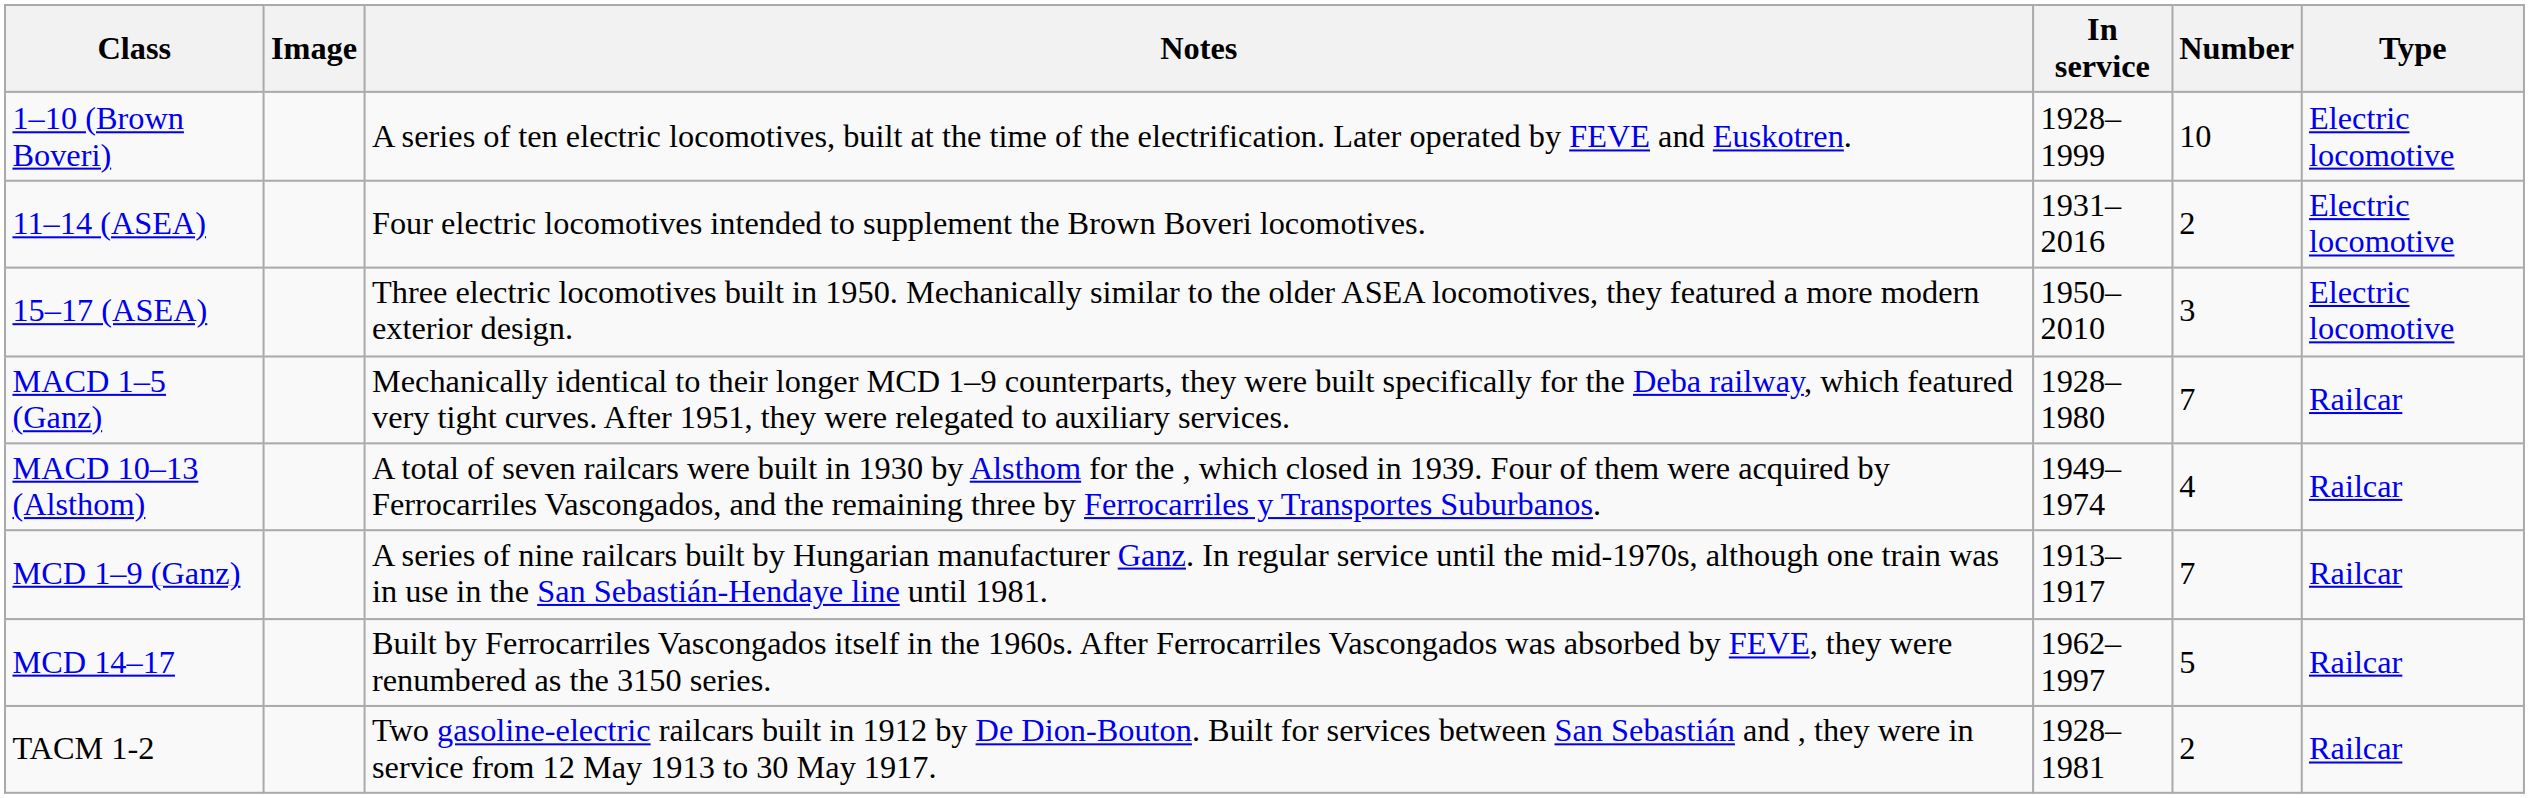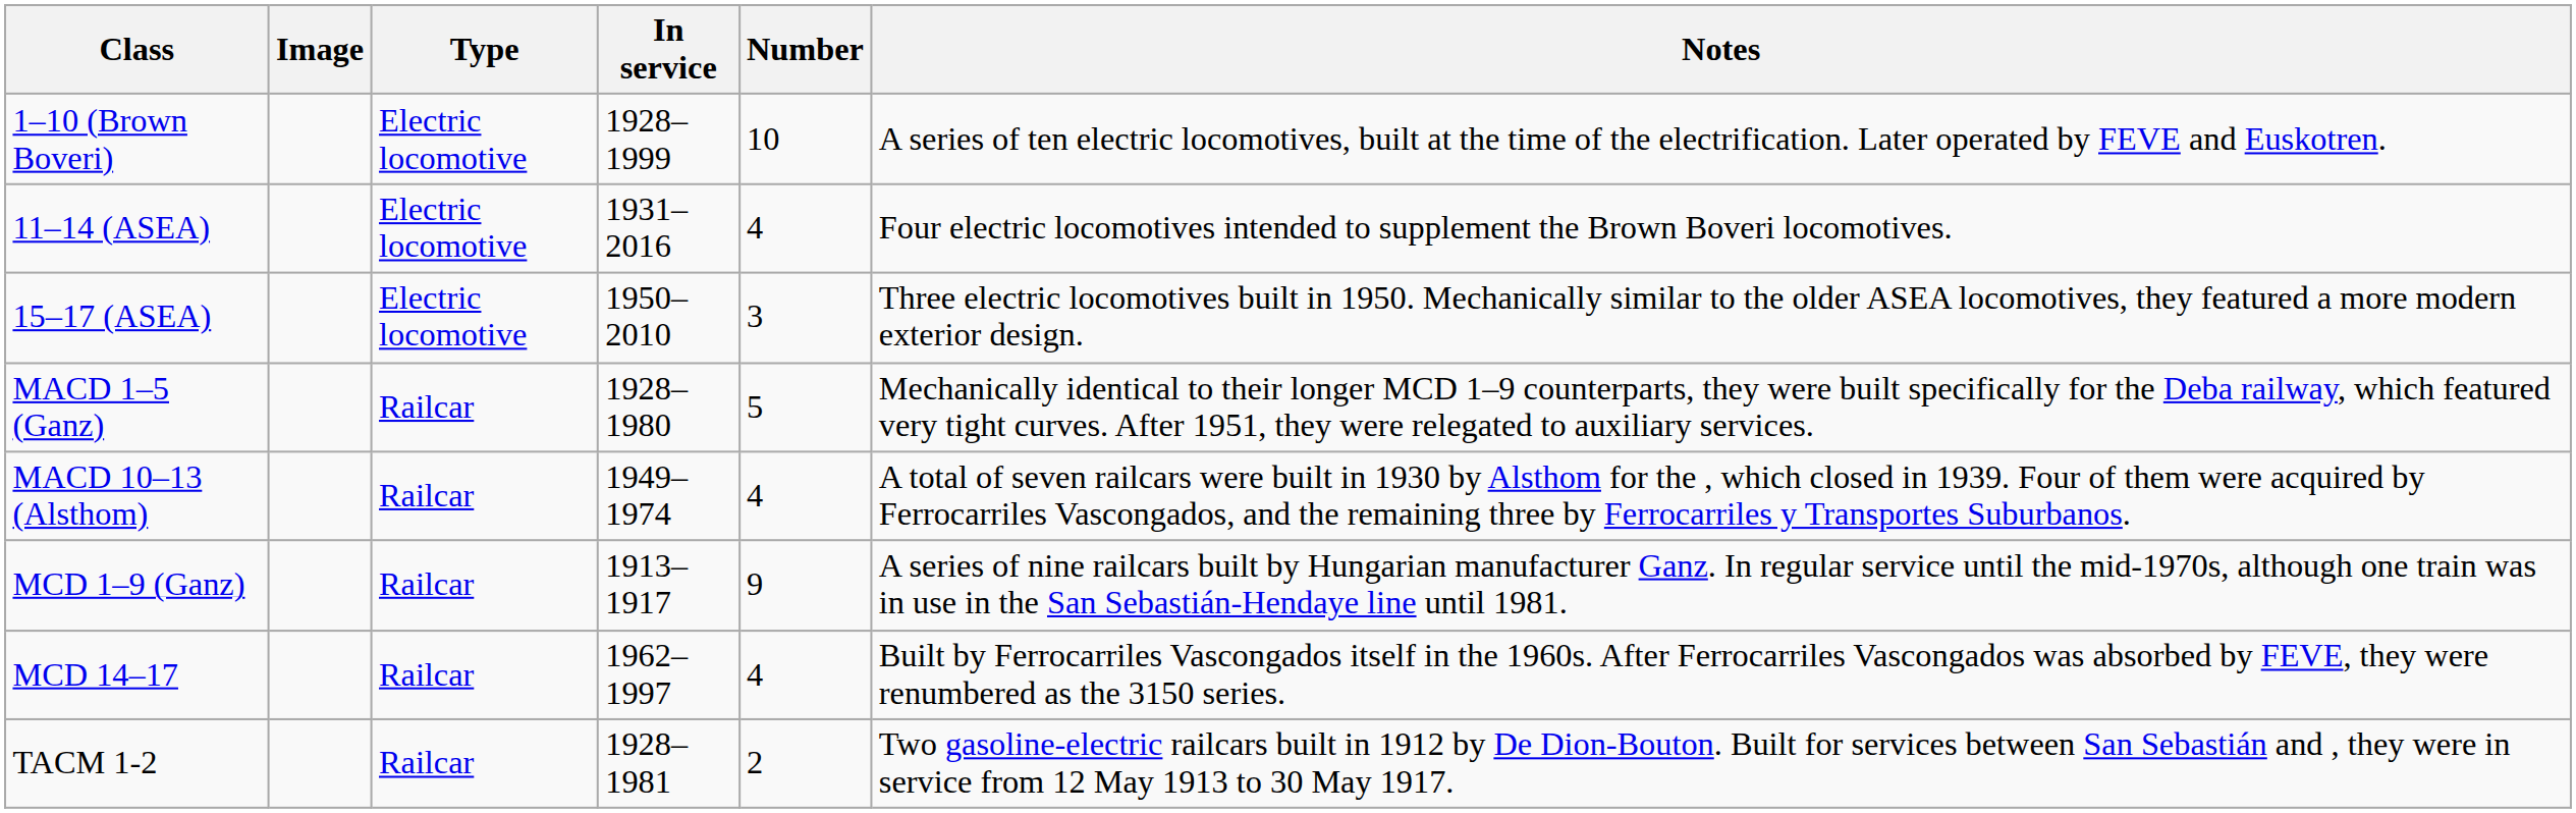columns swapped: Type <-> Notes
11–14 (ASEA) | Number: 2 -> 4
MACD 1–5 (Ganz) | Number: 7 -> 5
MCD 1–9 (Ganz) | Number: 7 -> 9
MCD 14–17 | Number: 5 -> 4
